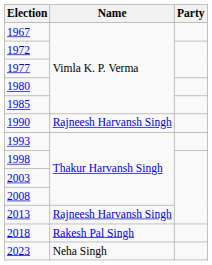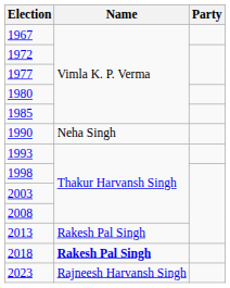1990 | Name: Rajneesh Harvansh Singh -> Neha Singh
2013 | Name: Rajneesh Harvansh Singh -> Rakesh Pal Singh
2018 | Name: normal -> bold
2023 | Name: Neha Singh -> Rajneesh Harvansh Singh
